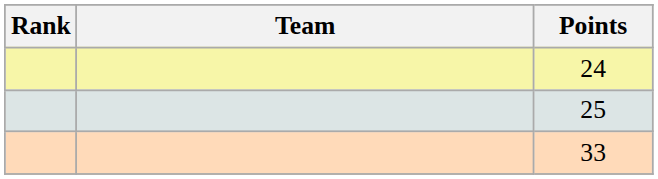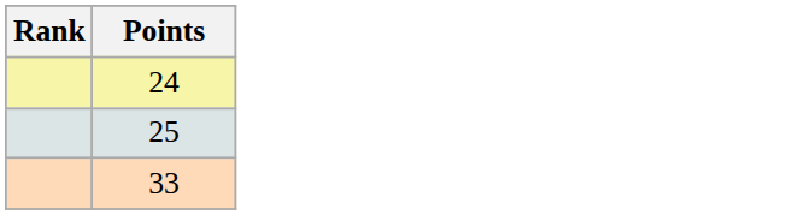- column: Team
